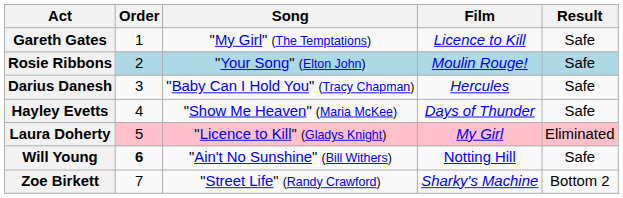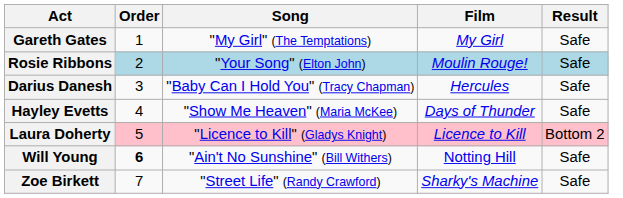Gareth Gates | Film: Licence to Kill -> My Girl
Laura Doherty | Film: My Girl -> Licence to Kill
Laura Doherty | Result: Eliminated -> Bottom 2
Zoe Birkett | Result: Bottom 2 -> Safe
